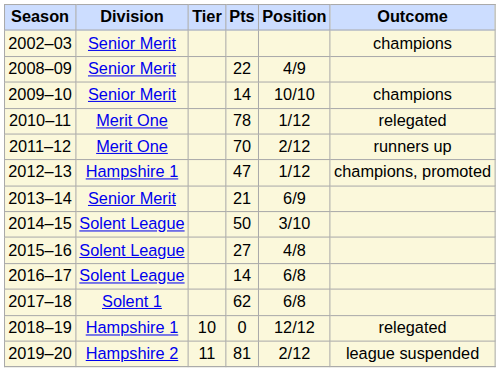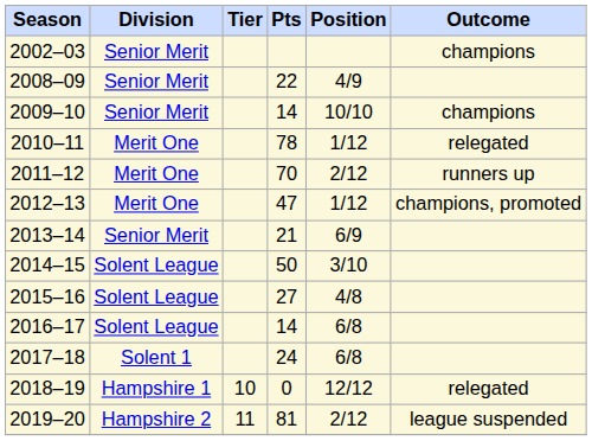2012–13 | column 2: Hampshire 1 -> Merit One
2017–18 | column 4: 62 -> 24
